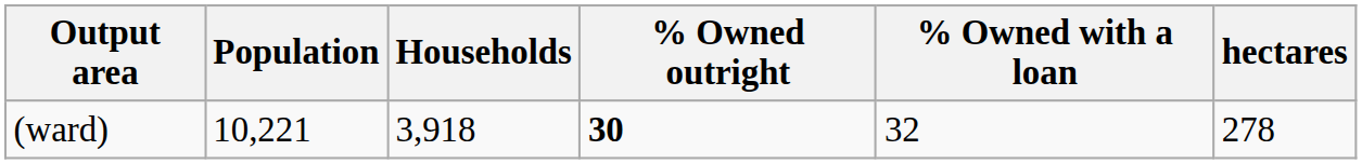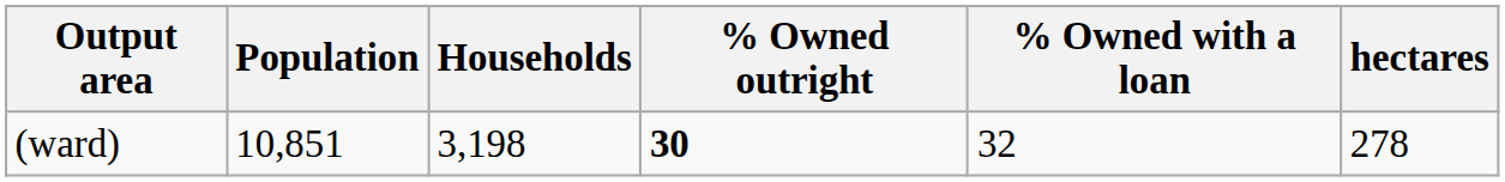(ward) | Population: 10,221 -> 10,851
(ward) | Households: 3,918 -> 3,198
